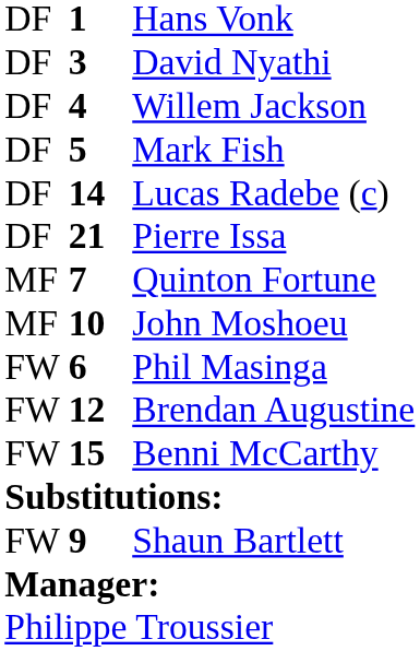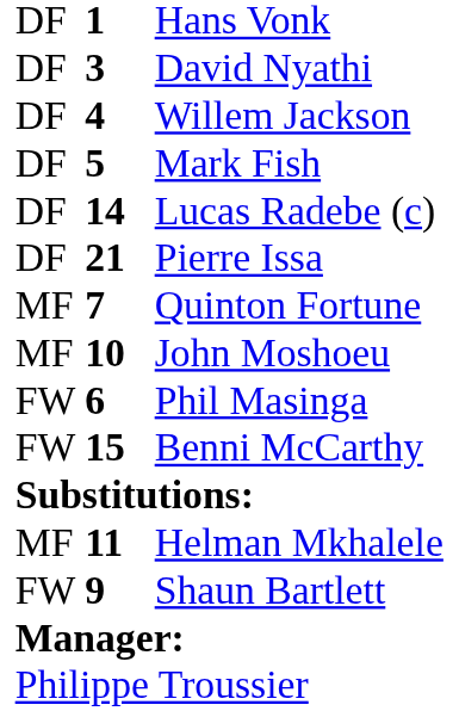- row: FW | 12 | Brendan Augustine
+ row: MF | 11 | Helman Mkhalele
